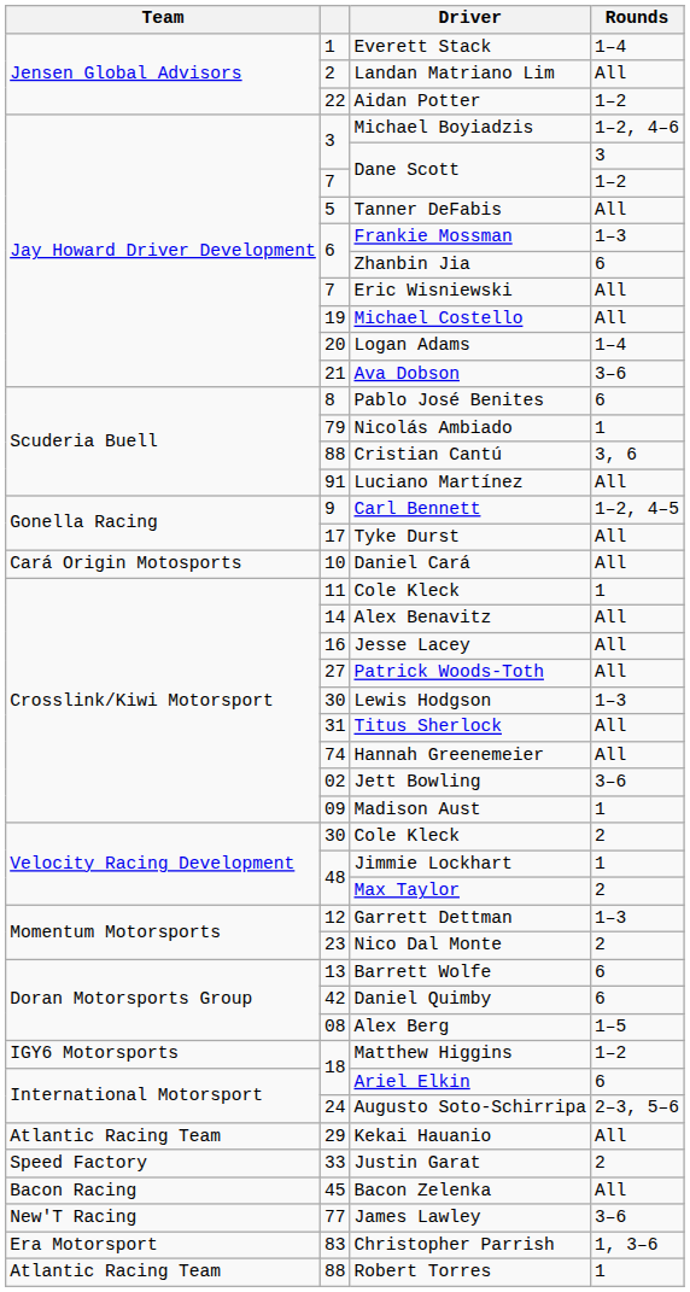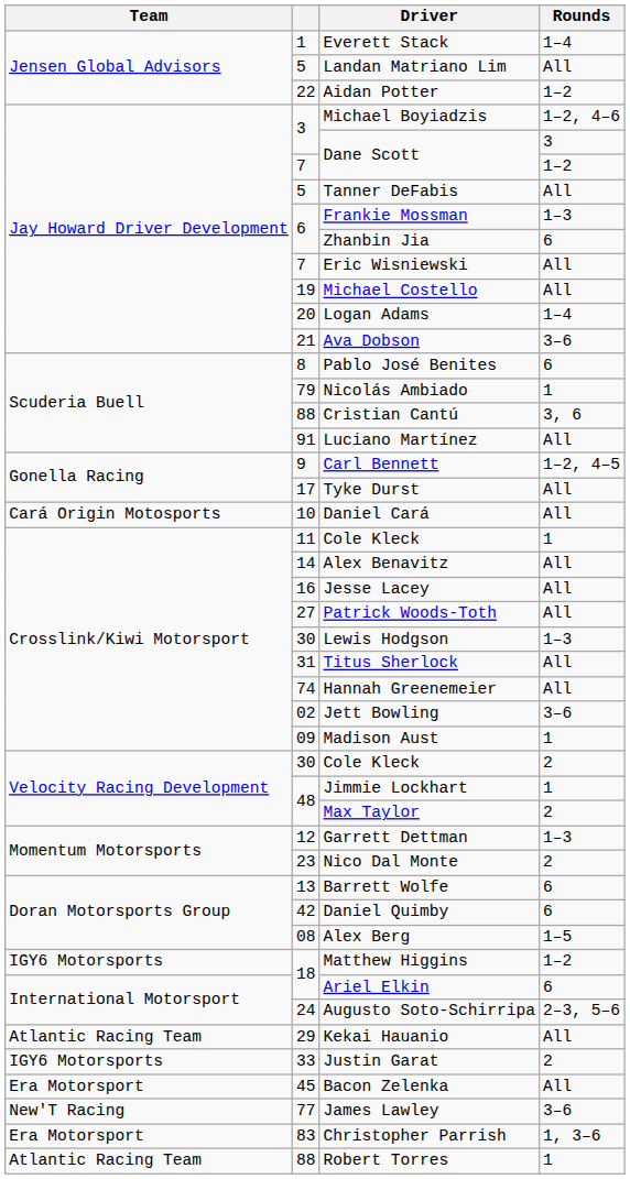Landan Matriano Lim | column 2: 2 -> 5
Justin Garat | Team: Speed Factory -> IGY6 Motorsports
Bacon Zelenka | Team: Bacon Racing -> Era Motorsport
